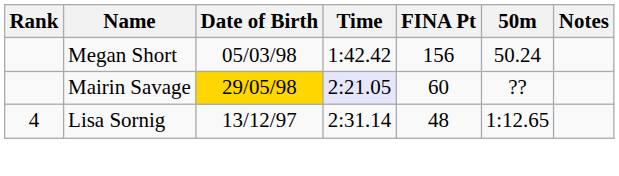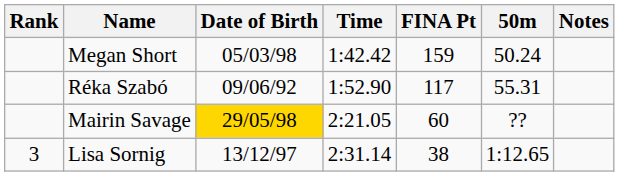Megan Short | FINA Pt: 156 -> 159
+ row: Réka Szabó | 09/06/92 | 1:52.90 | 117 | 55.31
Mairin Savage | Time: lavender background -> no background
Lisa Sornig | Rank: 4 -> 3
Lisa Sornig | FINA Pt: 48 -> 38
